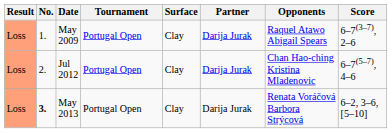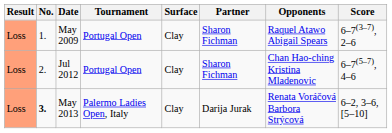May 2009 | Partner: Darija Jurak -> Sharon Fichman
Jul 2012 | Partner: Darija Jurak -> Sharon Fichman
May 2013 | Tournament: Portugal Open -> Palermo Ladies Open, Italy
